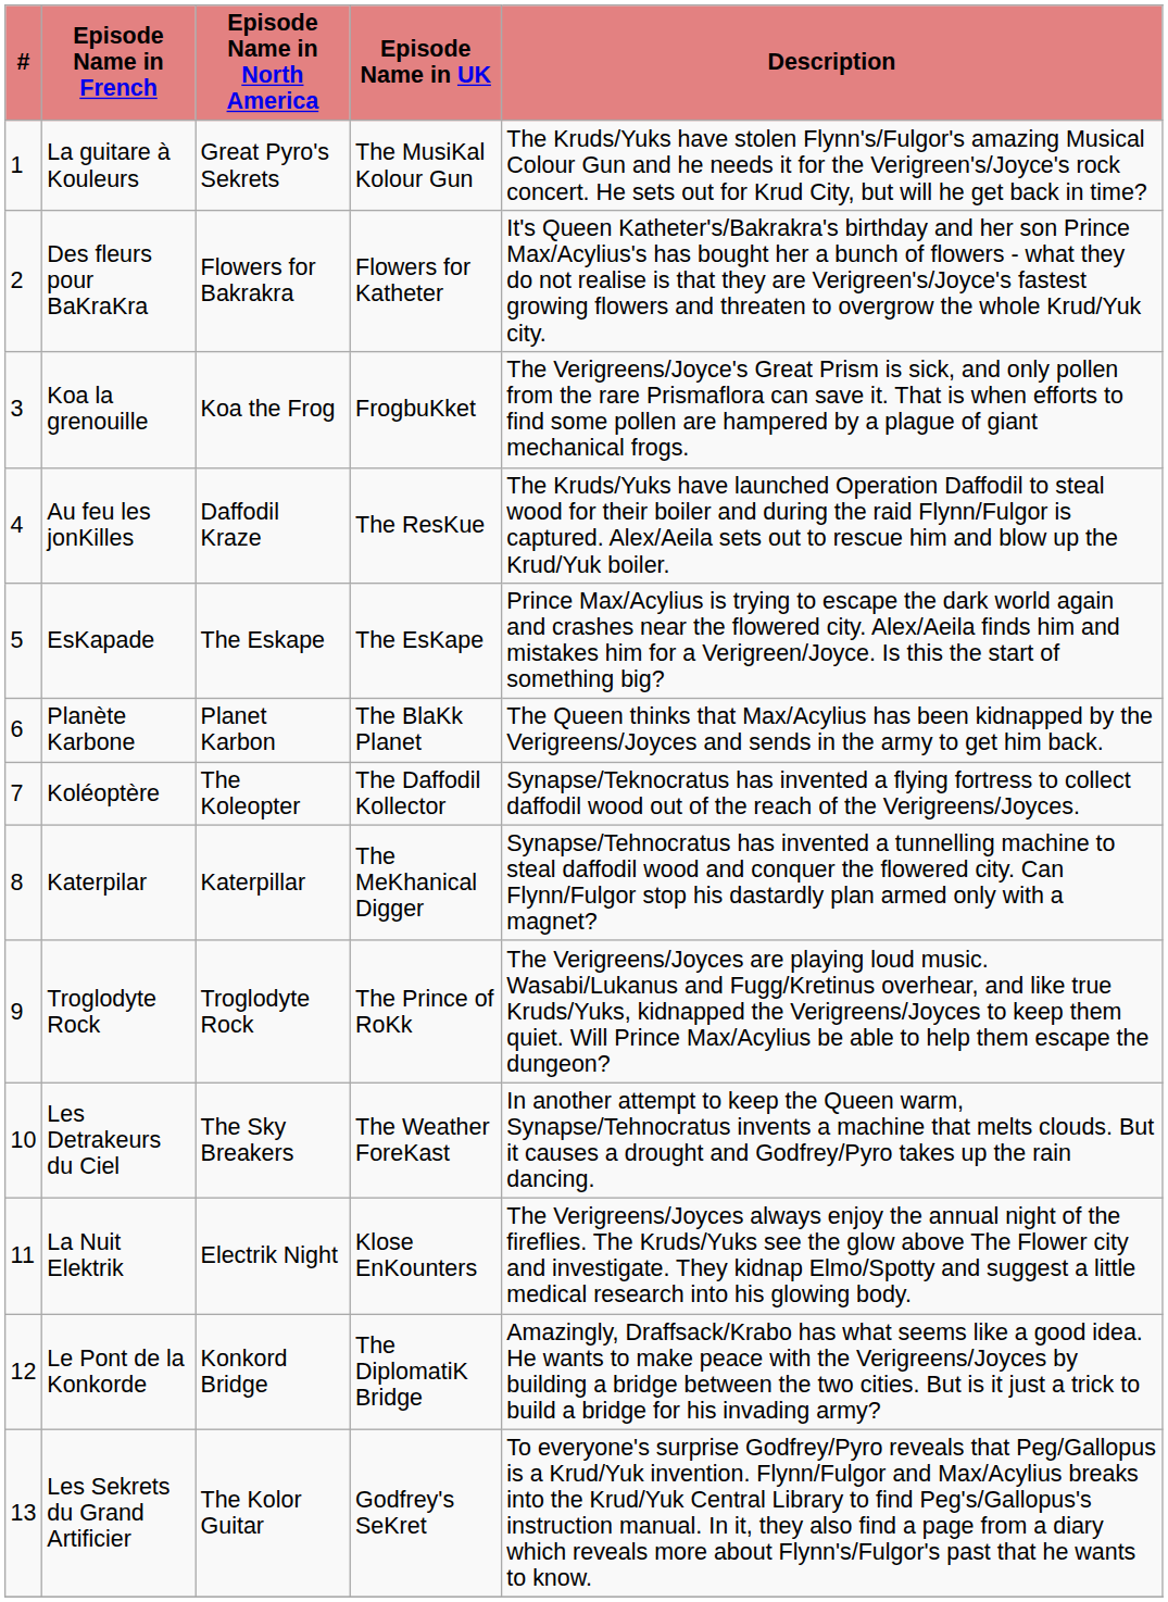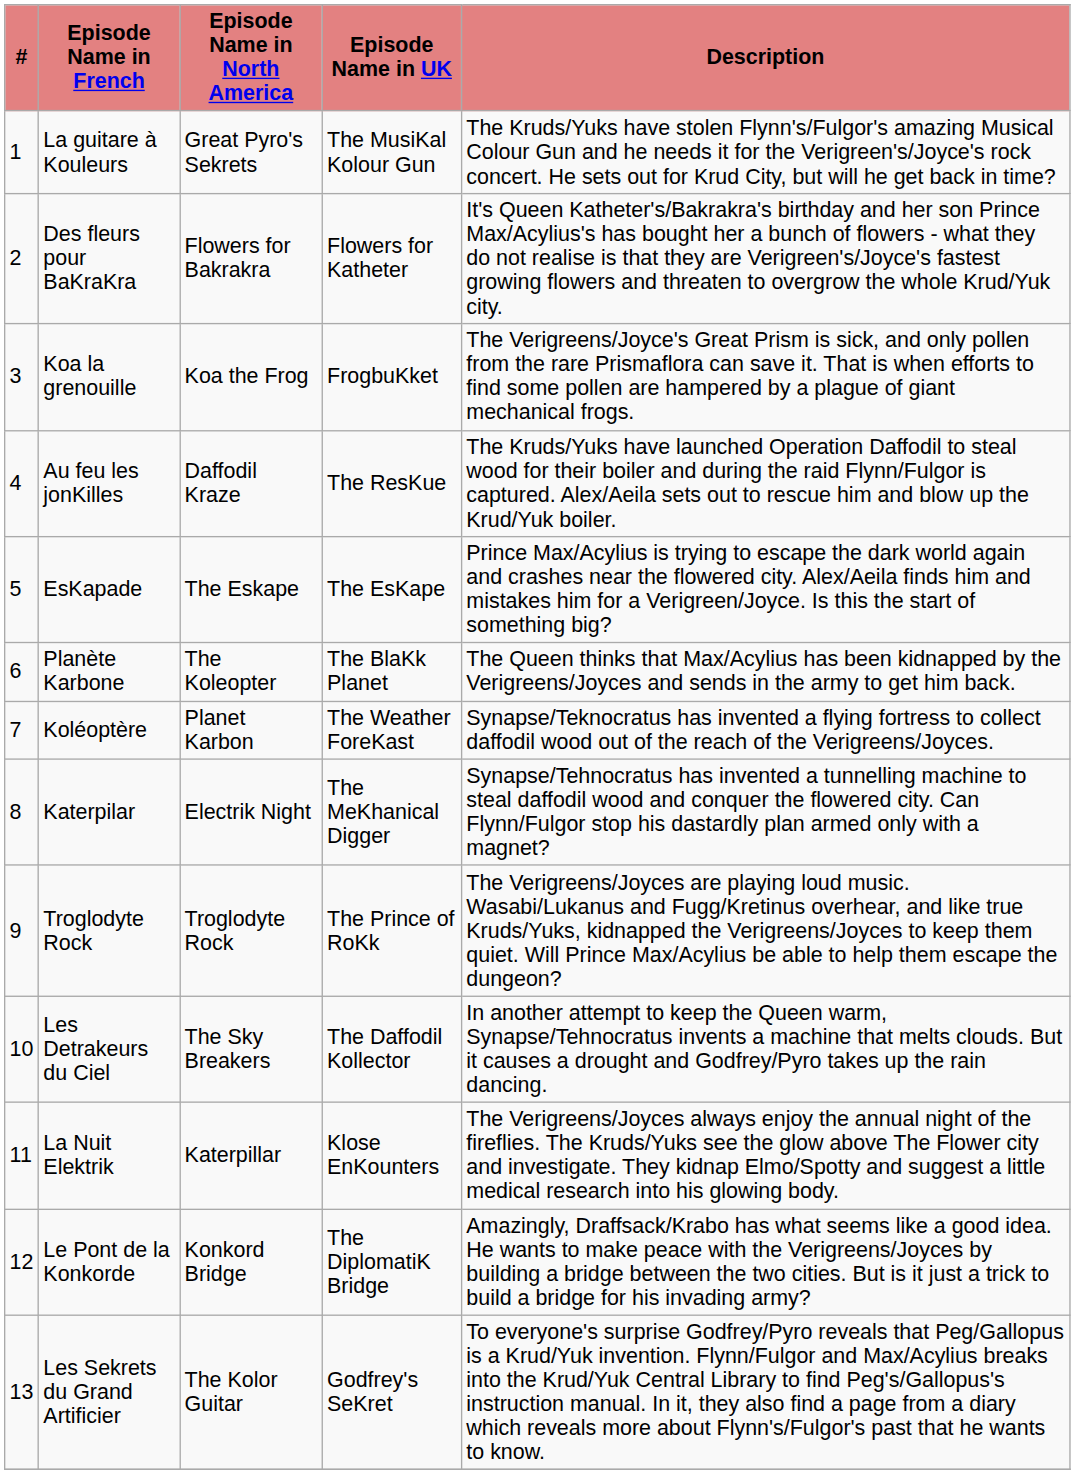Planète Karbone | Episode Name in North America: Planet Karbon -> The Koleopter
Koléoptère | Episode Name in North America: The Koleopter -> Planet Karbon
Koléoptère | Episode Name in UK: The Daffodil Kollector -> The Weather ForeKast
Katerpilar | Episode Name in North America: Katerpillar -> Electrik Night
Les Detrakeurs du Ciel | Episode Name in UK: The Weather ForeKast -> The Daffodil Kollector
La Nuit Elektrik | Episode Name in North America: Electrik Night -> Katerpillar
